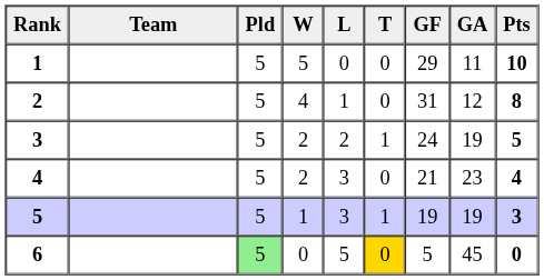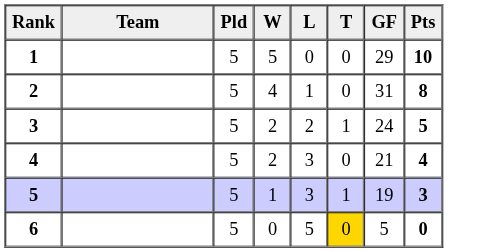- column: GA | 11 | 12 | 19 | 23 | 19 | 45
6 | Pld: lightgreen background -> no background
